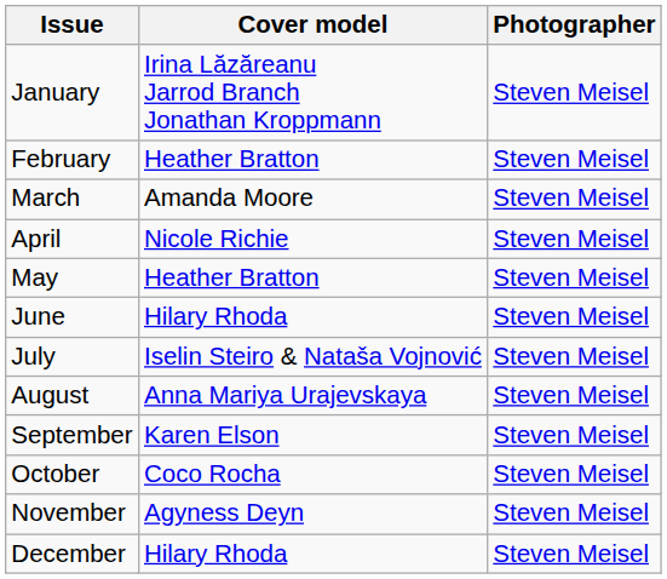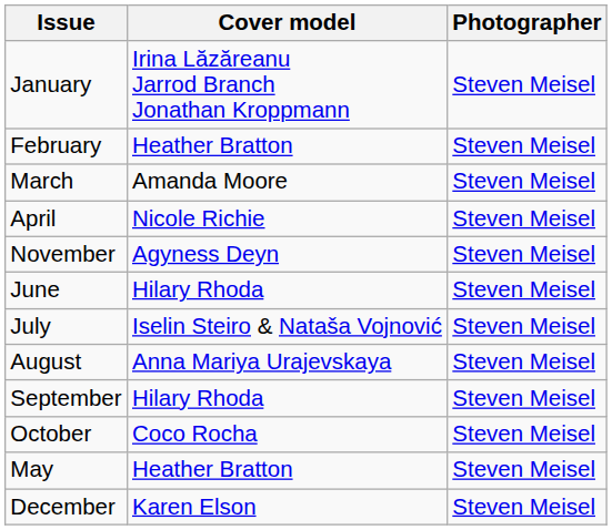rows swapped: May <-> November
September | Cover model: Karen Elson -> Hilary Rhoda
December | Cover model: Hilary Rhoda -> Karen Elson
